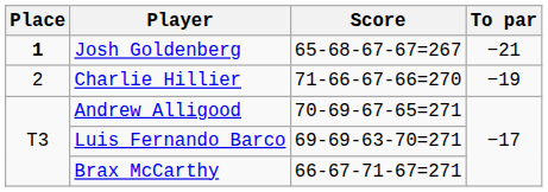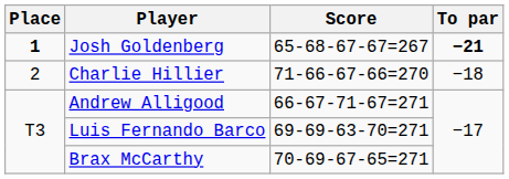Josh Goldenberg | To par: normal -> bold
Charlie Hillier | To par: −19 -> −18
Andrew Alligood | Score: 70-69-67-65=271 -> 66-67-71-67=271
Brax McCarthy | Score: 66-67-71-67=271 -> 70-69-67-65=271
